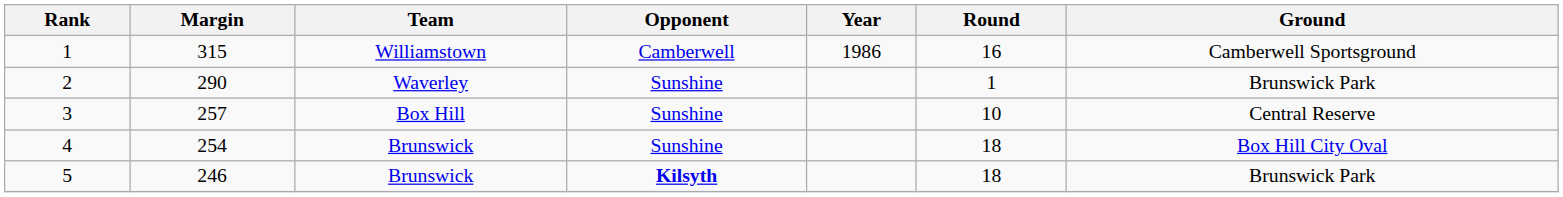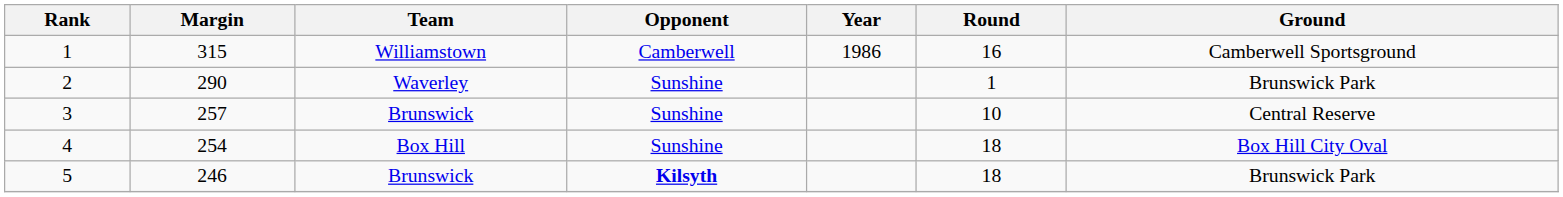3 | Team: Box Hill -> Brunswick
4 | Team: Brunswick -> Box Hill
